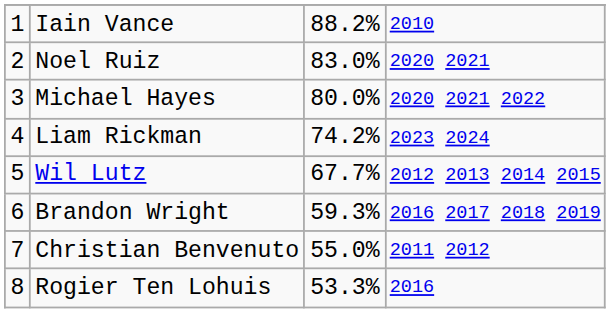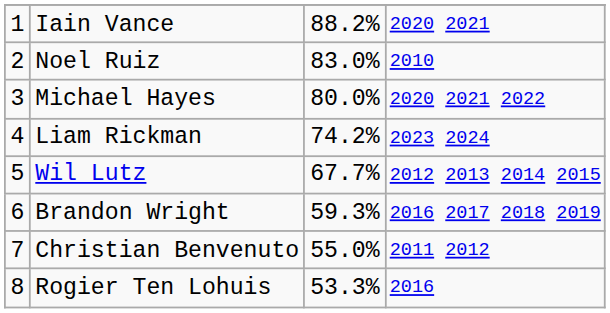Iain Vance | column 4: 2010 -> 2020 2021
Noel Ruiz | column 4: 2020 2021 -> 2010
